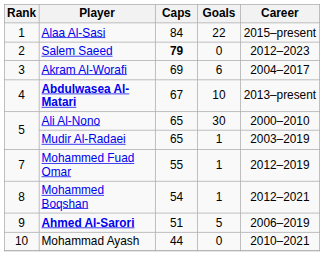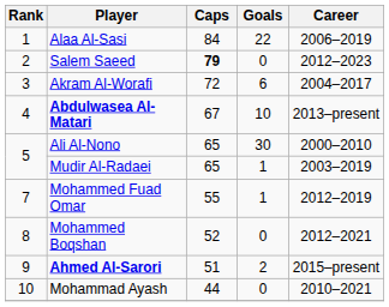Alaa Al-Sasi | Career: 2015–present -> 2006–2019
Akram Al-Worafi | Caps: 69 -> 72
Mohammed Boqshan | Caps: 54 -> 52
Mohammed Boqshan | Goals: 1 -> 0
Ahmed Al-Sarori | Goals: 5 -> 2
Ahmed Al-Sarori | Career: 2006–2019 -> 2015–present
